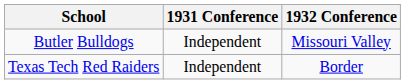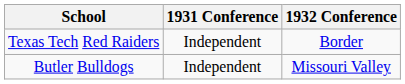rows swapped: Butler Bulldogs <-> Texas Tech Red Raiders
